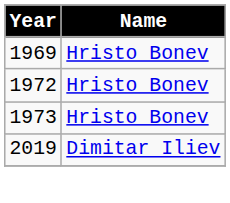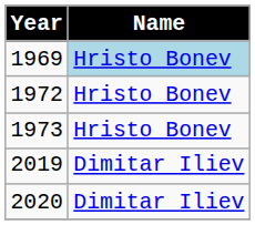1969 | Name: no background -> lightblue background
+ row: 2020 | Dimitar Iliev
